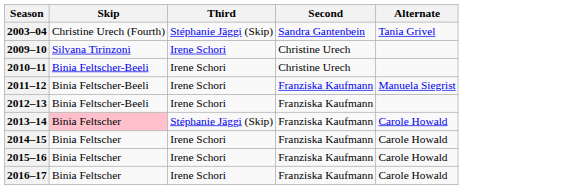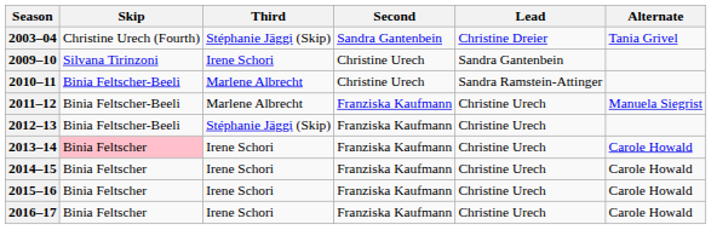+ column: Lead | Christine Dreier | Sandra Gantenbein | Sandra Ramstein-Attinger | Christine Urech | Christine Urech | Christine Urech | Christine Urech | Christine Urech | Christine Urech
2010–11 | Third: Irene Schori -> Marlene Albrecht
2011–12 | Third: Irene Schori -> Marlene Albrecht
2012–13 | Third: Irene Schori -> Stéphanie Jäggi (Skip)
2013–14 | Third: Stéphanie Jäggi (Skip) -> Irene Schori
